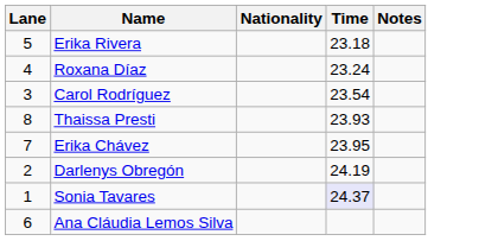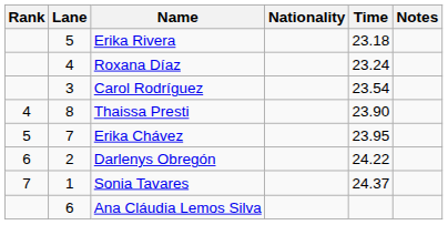+ column: Rank | 4 | 5 | 6 | 7
Thaissa Presti | Time: 23.93 -> 23.90
Darlenys Obregón | Time: 24.19 -> 24.22
Sonia Tavares | Time: lavender background -> no background
